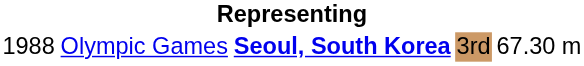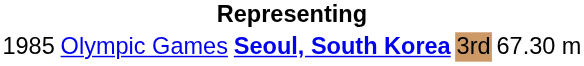Olympic Games | column 1: 1988 -> 1985
